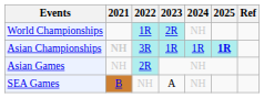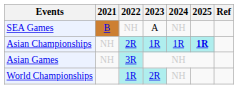rows swapped: SEA Games <-> World Championships
Asian Championships | 2021: bold -> normal
Asian Championships | 2022: 3R -> 2R
Asian Games | 2022: 2R -> 3R
